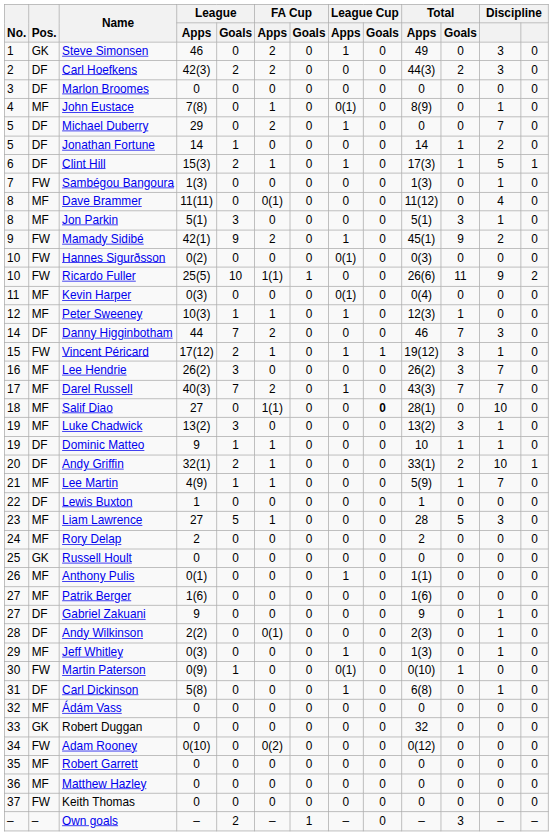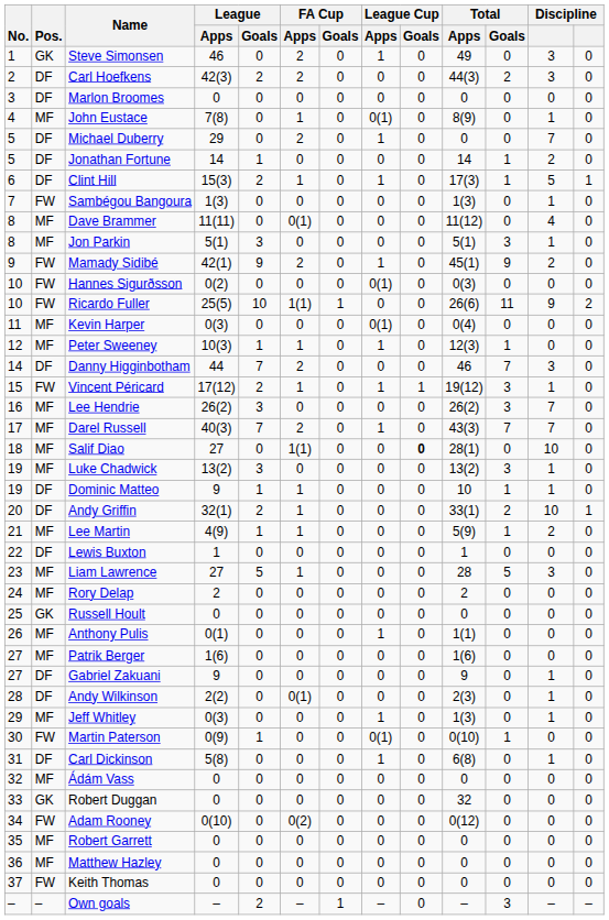Lee Martin | column 12: 7 -> 2
